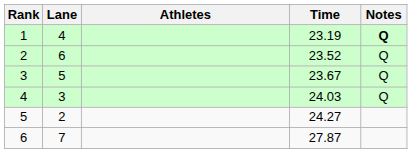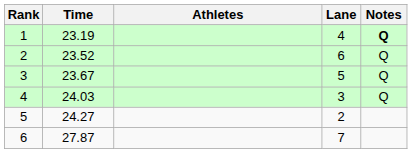columns swapped: Lane <-> Time
